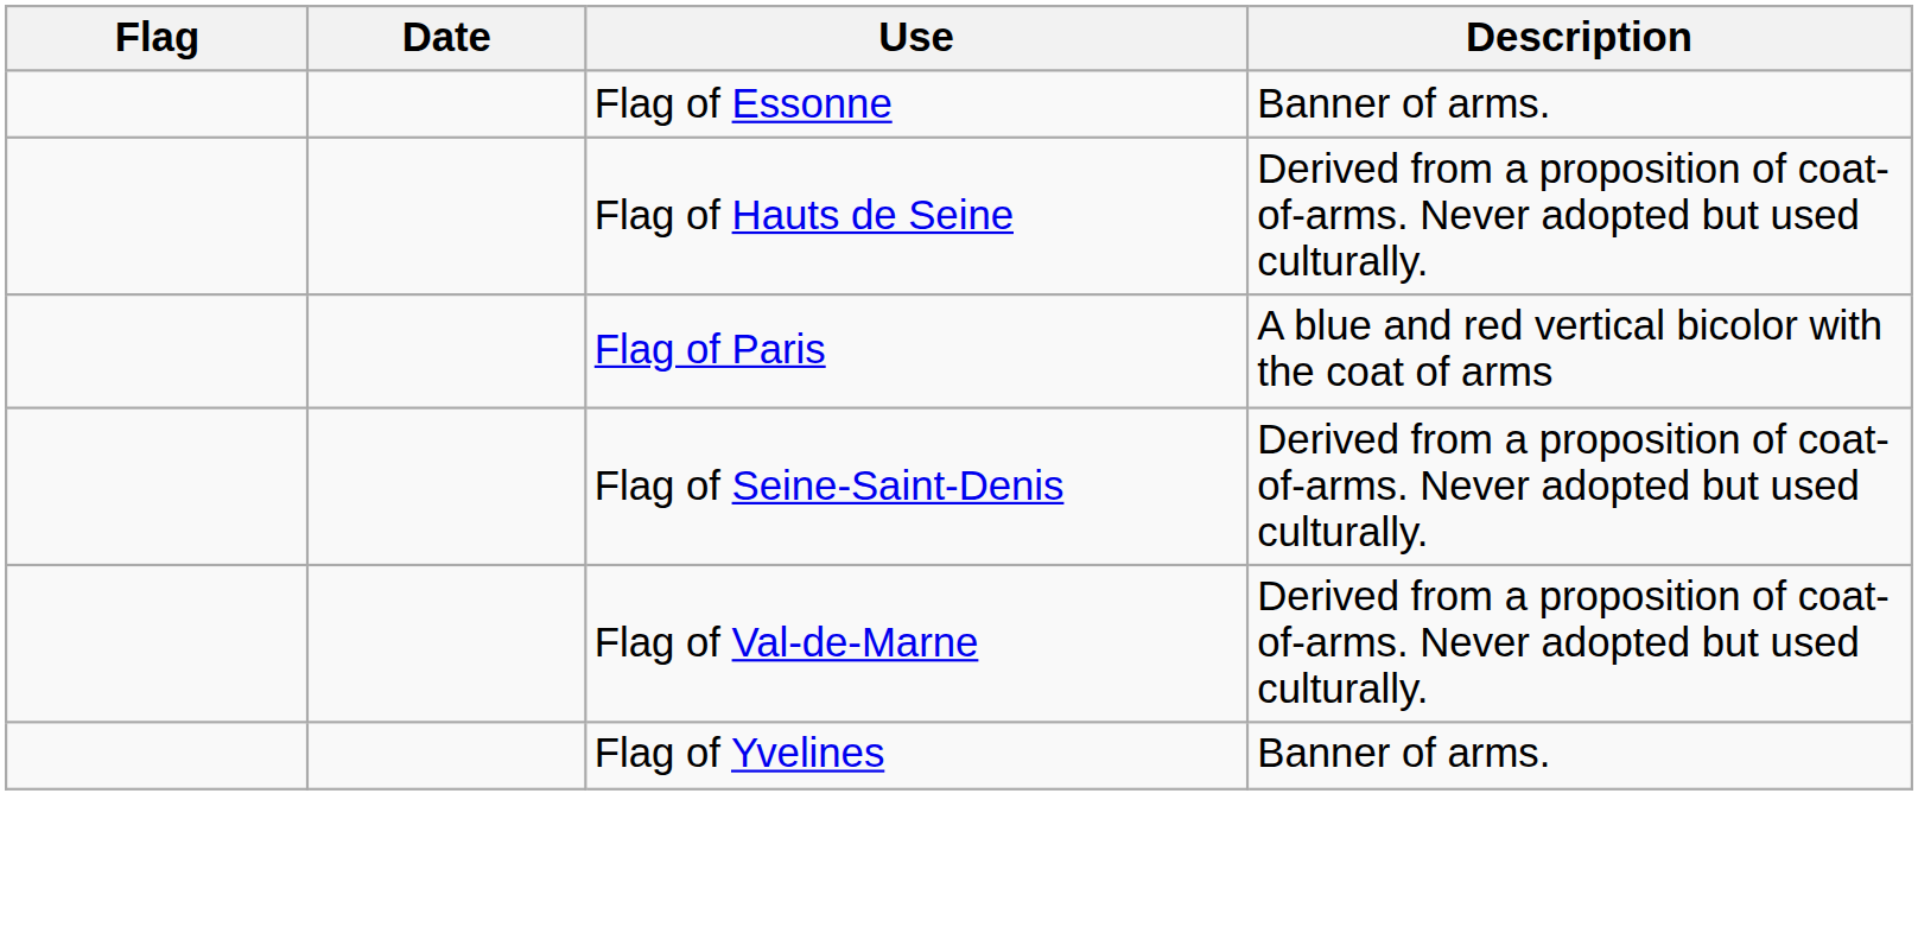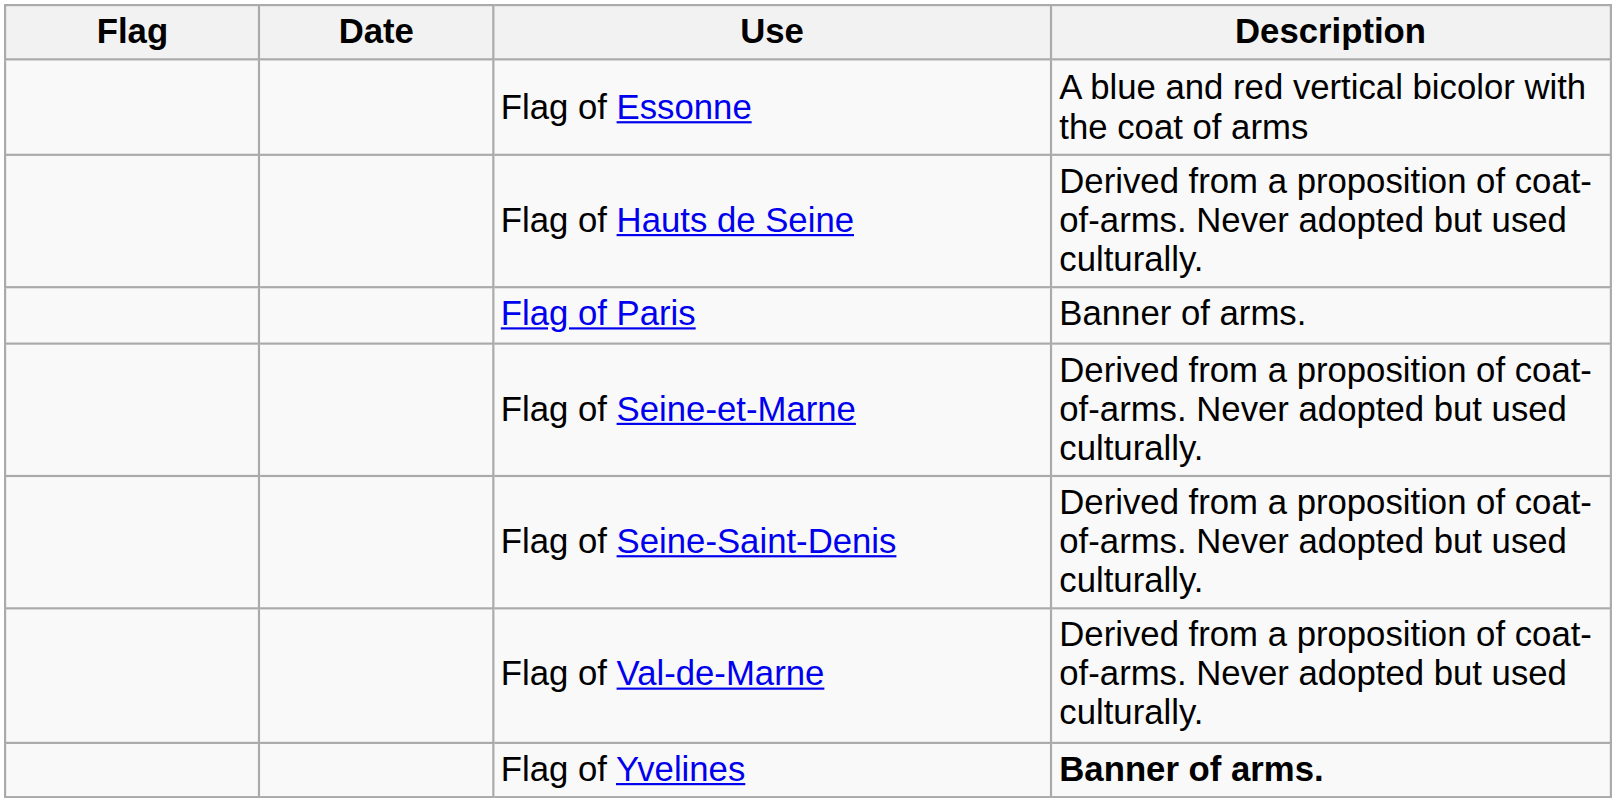Flag of Essonne | Description: Banner of arms. -> A blue and red vertical bicolor with the coat of arms
Flag of Paris | Description: A blue and red vertical bicolor with the coat of arms -> Banner of arms.
+ row: Flag of Seine-et-Marne | Derived from a proposition of coat-of-arms. Never adopted but used culturally.
Flag of Yvelines | Description: normal -> bold
